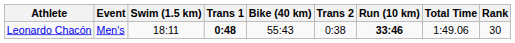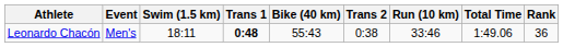Leonardo Chacón | Run (10 km): bold -> normal
Leonardo Chacón | Rank: 30 -> 36
